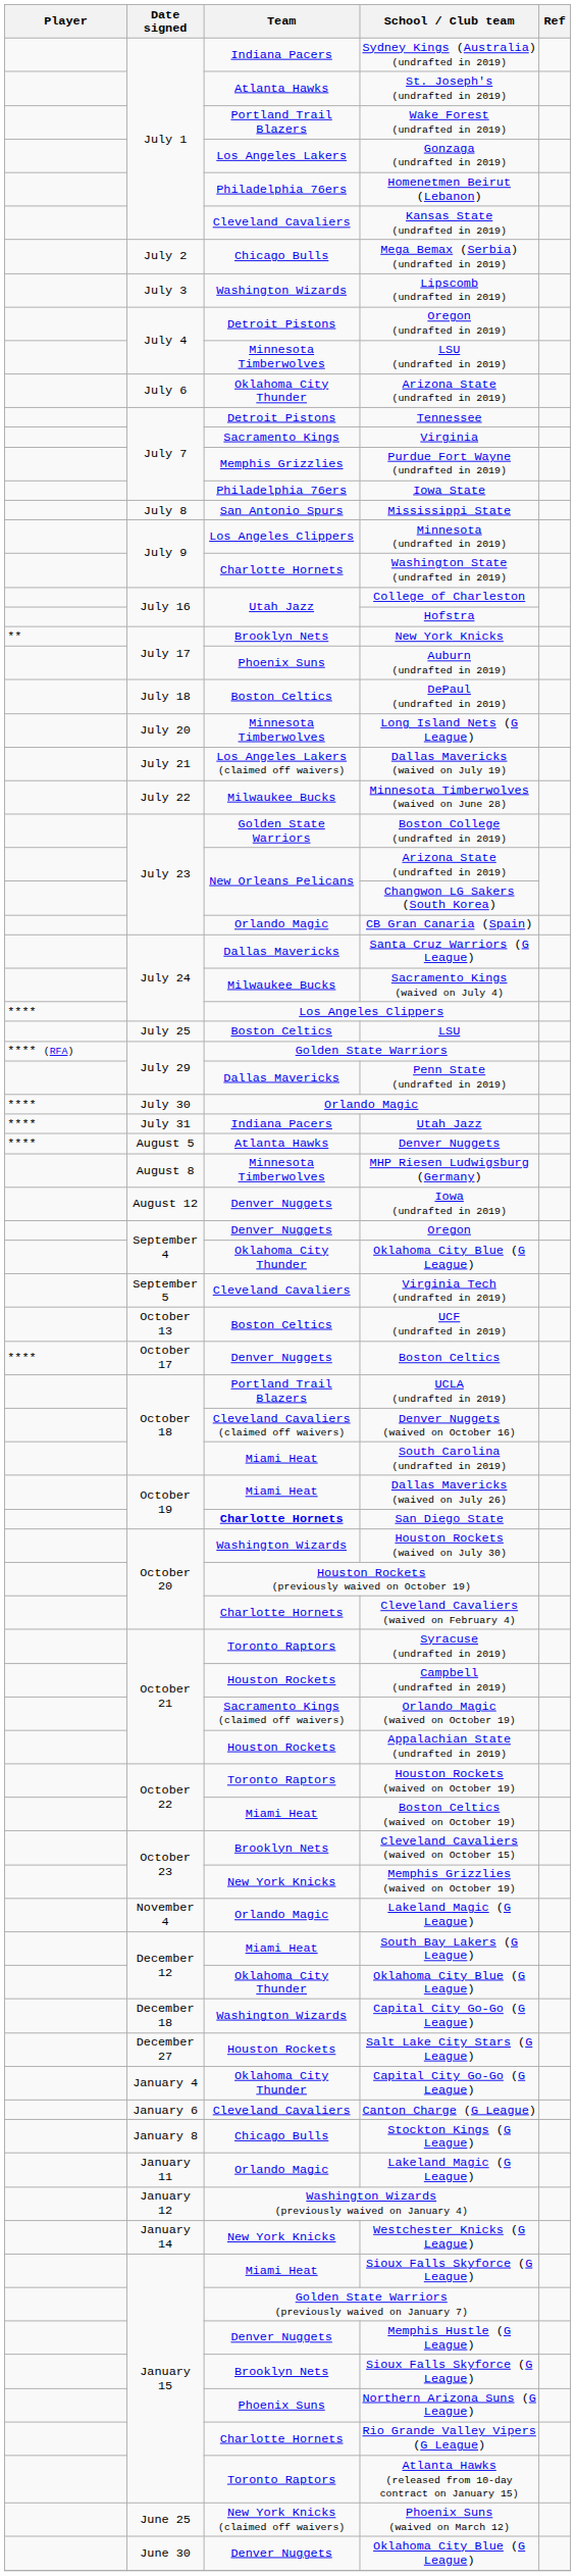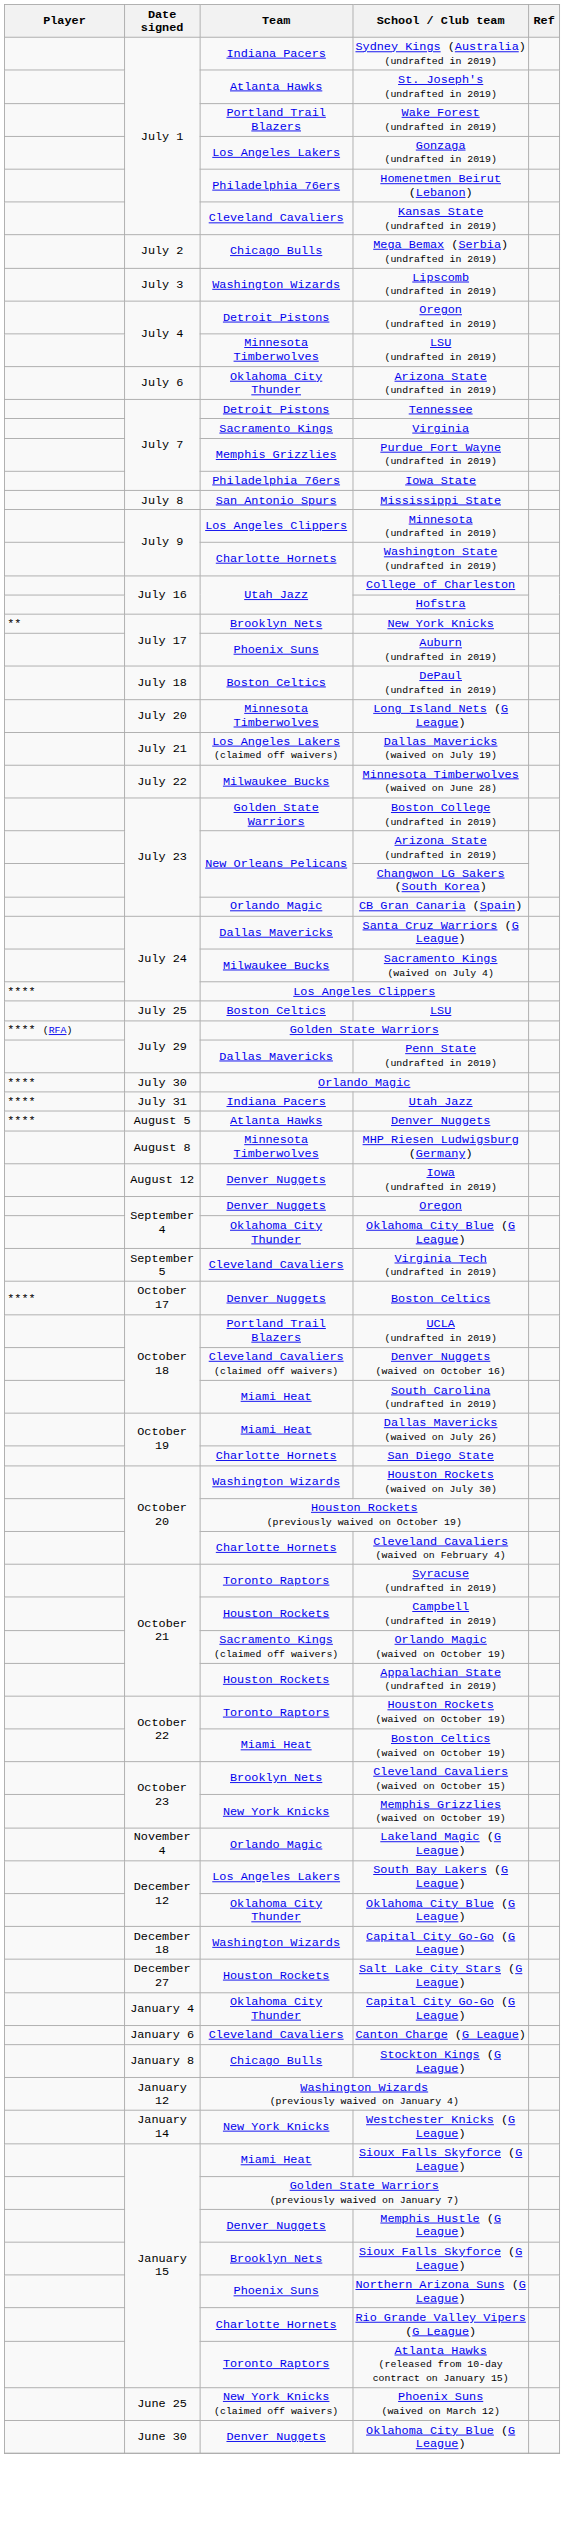- row: October 13 | Boston Celtics | UCF (undrafted in 2019)
San Diego State | Team: bold -> normal
South Bay Lakers (G League) | Team: Miami Heat -> Los Angeles Lakers
- row: January 11 | Orlando Magic | Lakeland Magic (G League)
